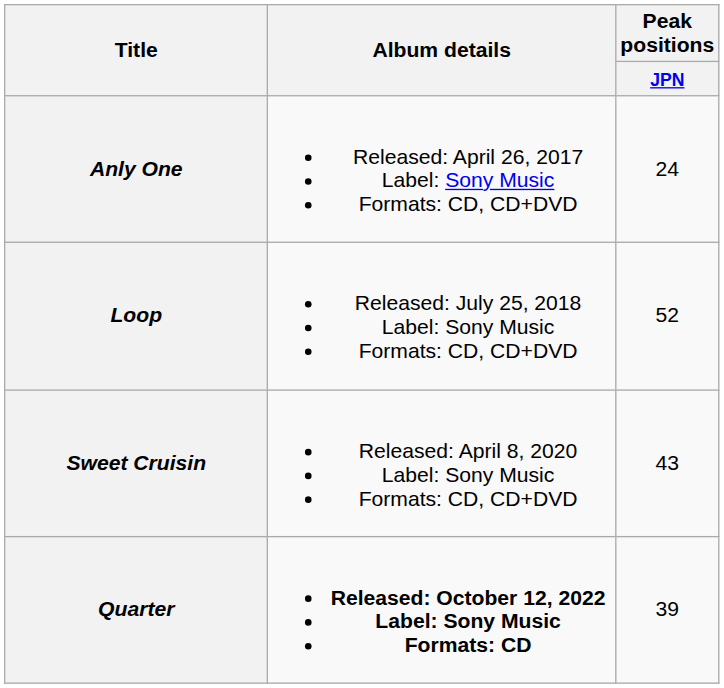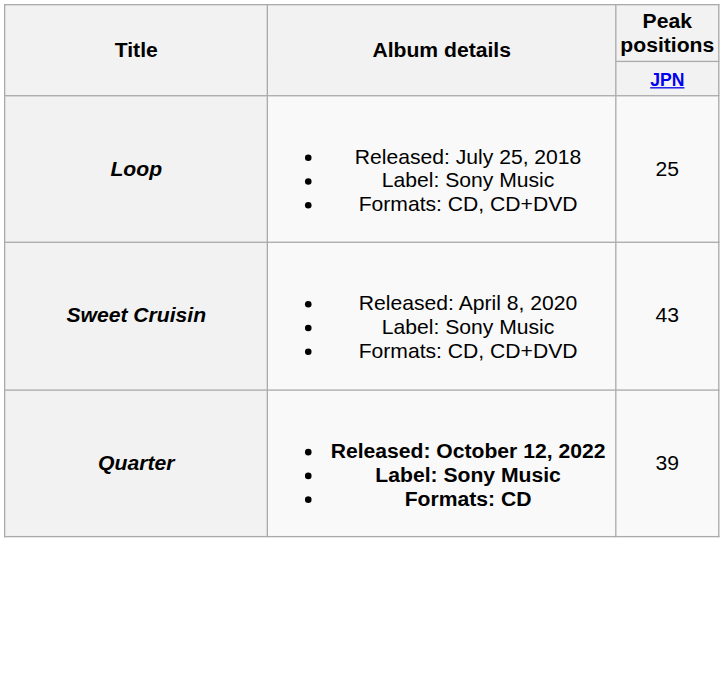- row: Anly One | Released: April 26, 2017 Label: Sony Music Formats: CD, CD+DVD | 24
Loop | Peak positions / JPN: 52 -> 25
